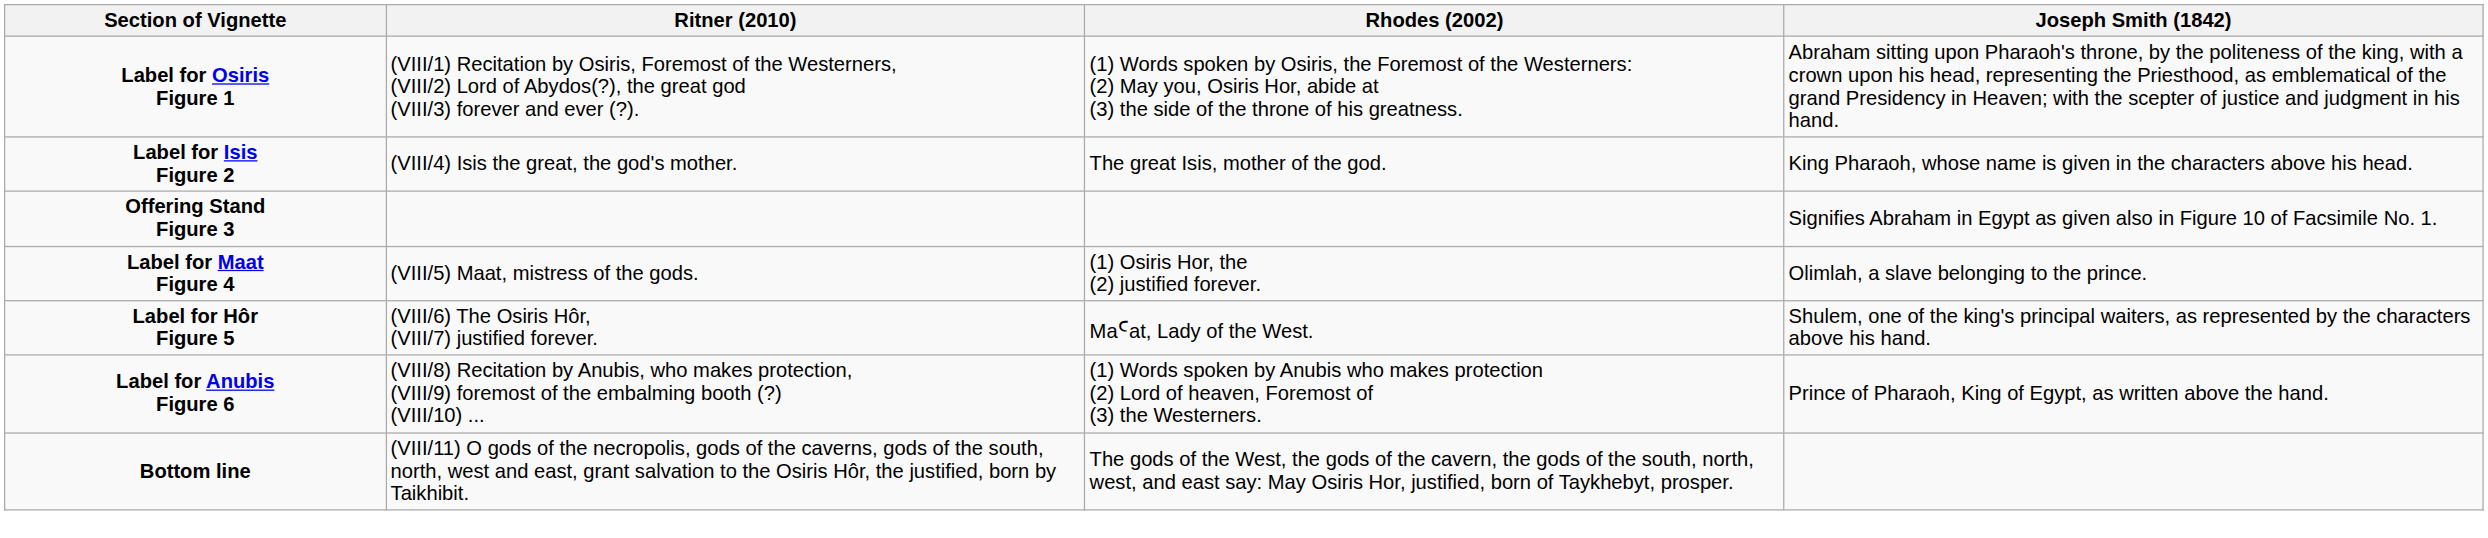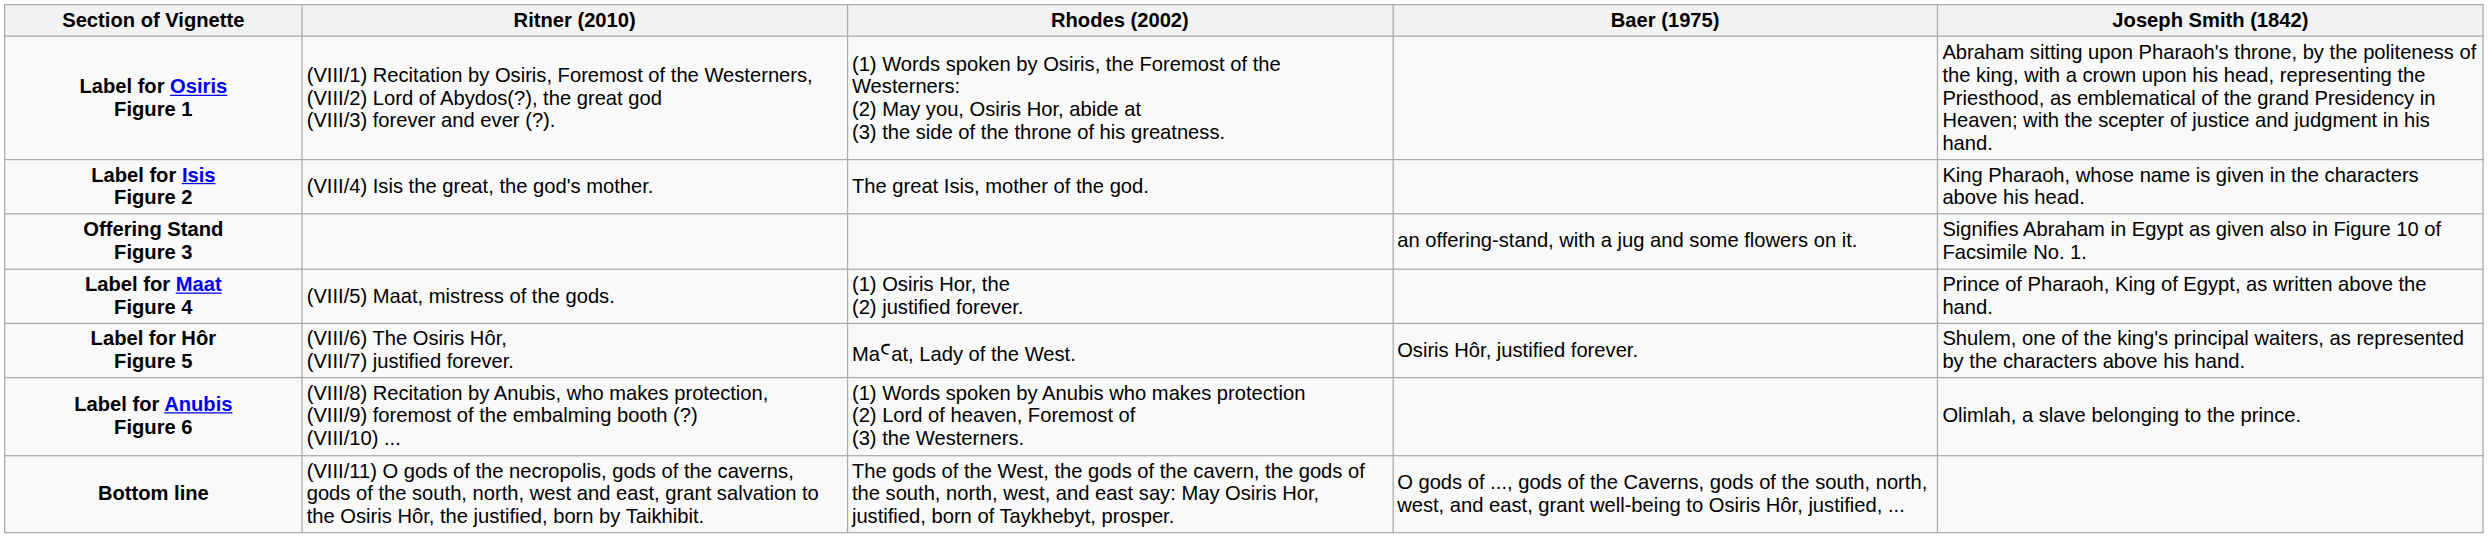+ column: Baer (1975) | an offering-stand, with a jug and some flowers on it. | Osiris Hôr, justified forever. | O gods of ..., gods of the Caverns, gods of the south, north, west, and east, grant well-being to Osiris Hôr, justified, ...
Label for Maat Figure 4 | Joseph Smith (1842): Olimlah, a slave belonging to the prince. -> Prince of Pharaoh, King of Egypt, as written above the hand.
Label for Anubis Figure 6 | Joseph Smith (1842): Prince of Pharaoh, King of Egypt, as written above the hand. -> Olimlah, a slave belonging to the prince.
